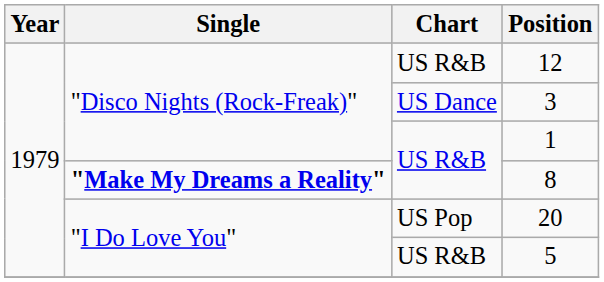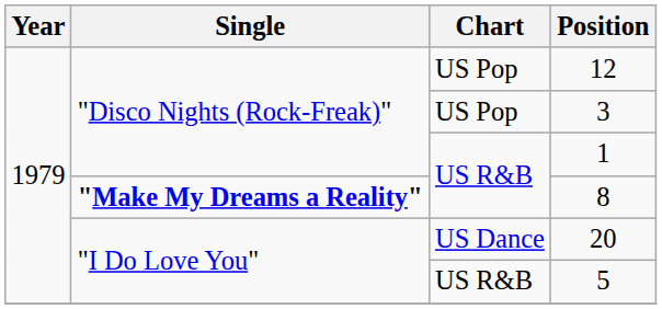12 | Chart: US R&B -> US Pop
3 | Chart: US Dance -> US Pop
20 | Chart: US Pop -> US Dance
